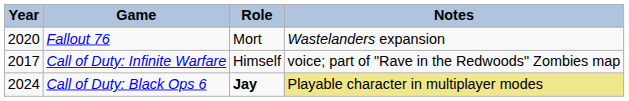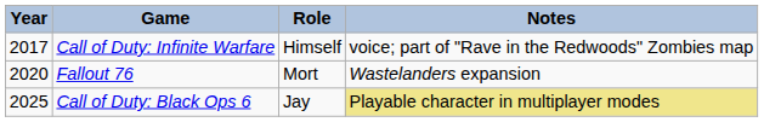rows swapped: Call of Duty: Infinite Warfare <-> Fallout 76
Call of Duty: Black Ops 6 | Year: 2024 -> 2025
Call of Duty: Black Ops 6 | Role: bold -> normal
